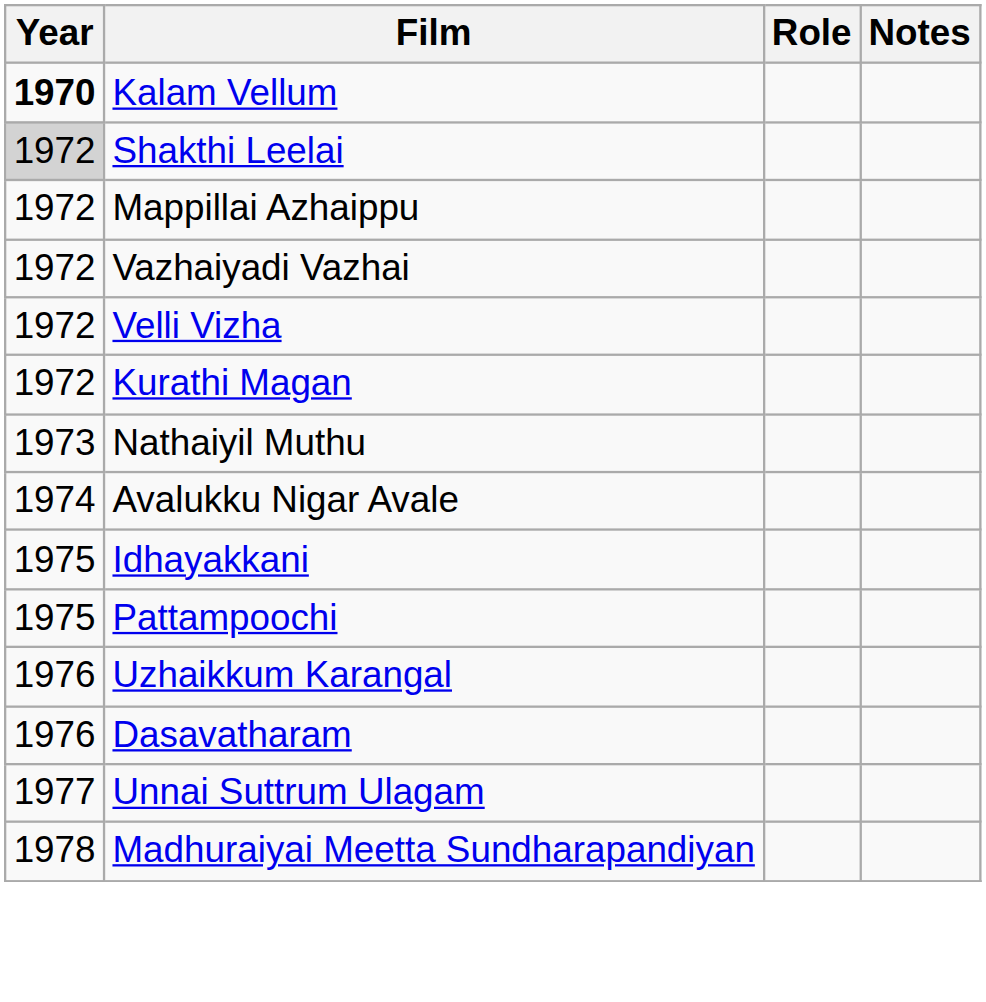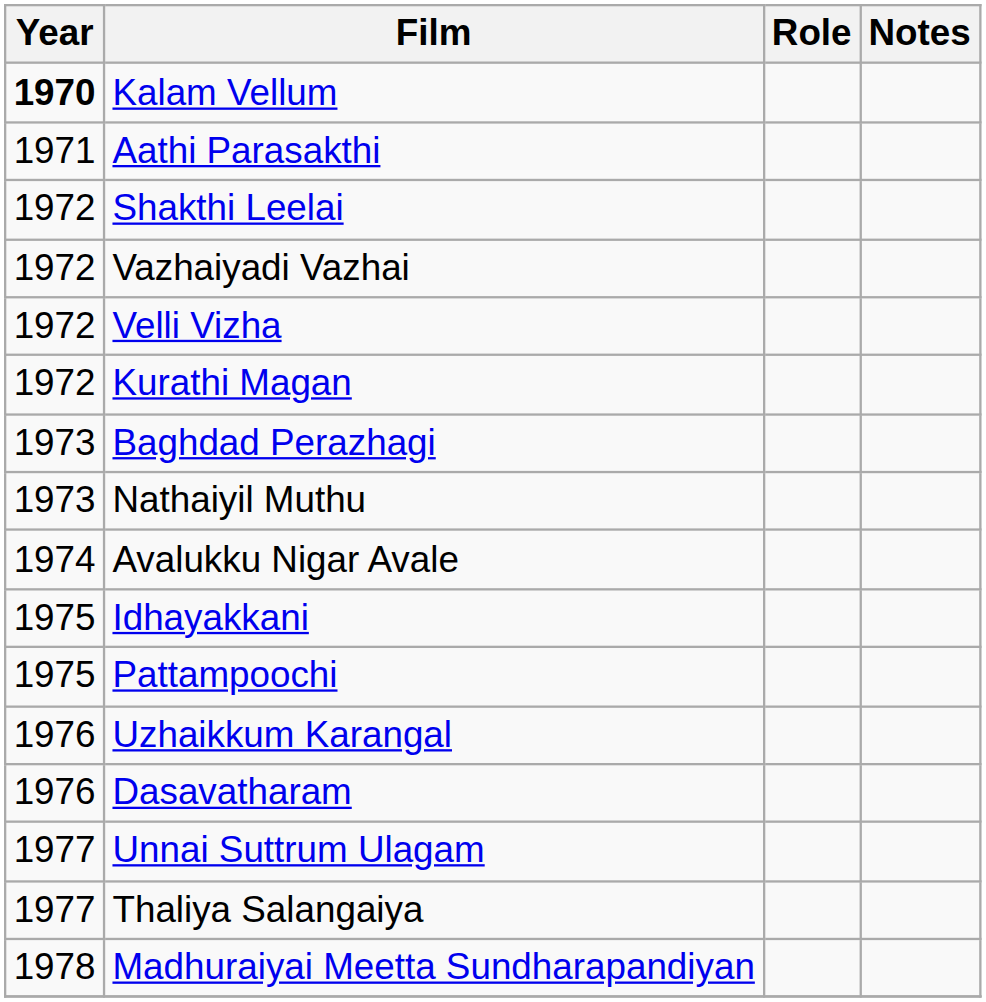+ row: 1971 | Aathi Parasakthi
Shakthi Leelai | Year: lightgrey background -> no background
- row: 1972 | Mappillai Azhaippu
+ row: 1973 | Baghdad Perazhagi
+ row: 1977 | Thaliya Salangaiya
